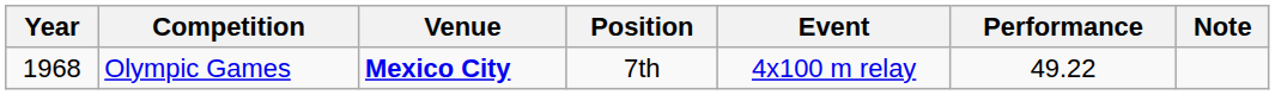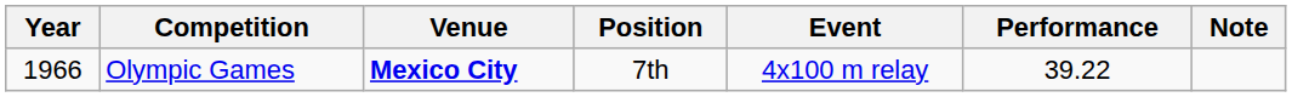Olympic Games | Year: 1968 -> 1966
Olympic Games | Performance: 49.22 -> 39.22
